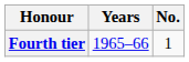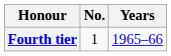columns swapped: No. <-> Years
